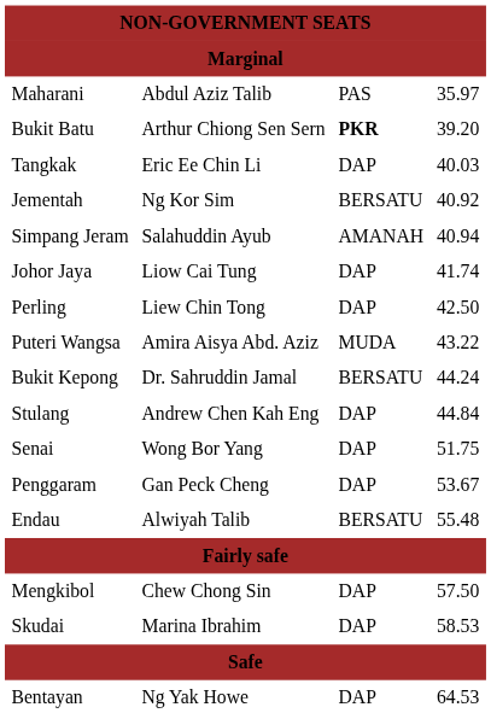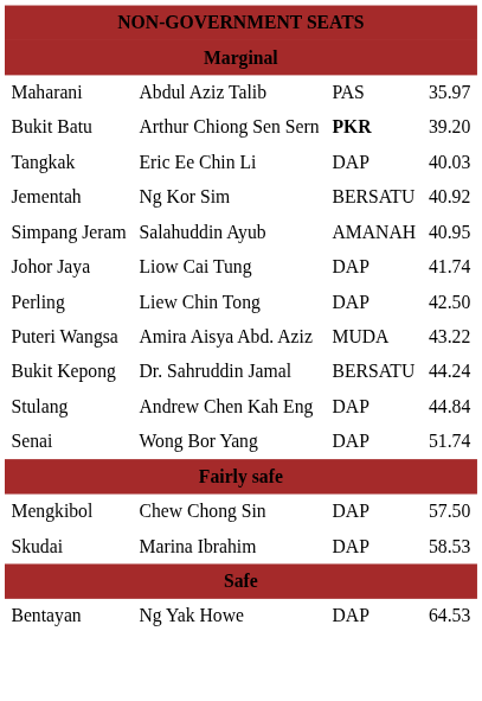Simpang Jeram | column 4: 40.94 -> 40.95
Senai | column 4: 51.75 -> 51.74
- row: Penggaram | Gan Peck Cheng | DAP | 53.67
- row: Endau | Alwiyah Talib | BERSATU | 55.48
